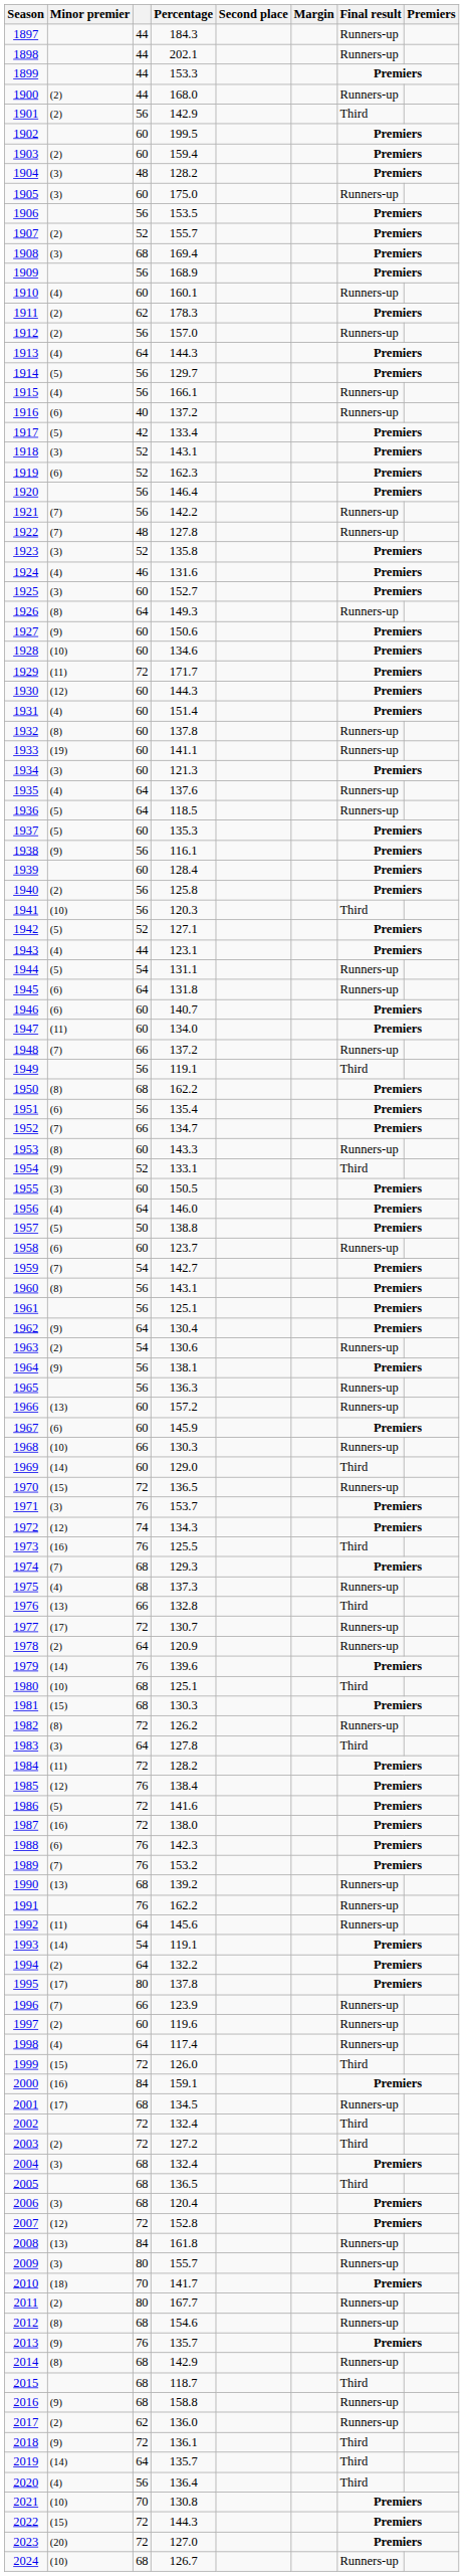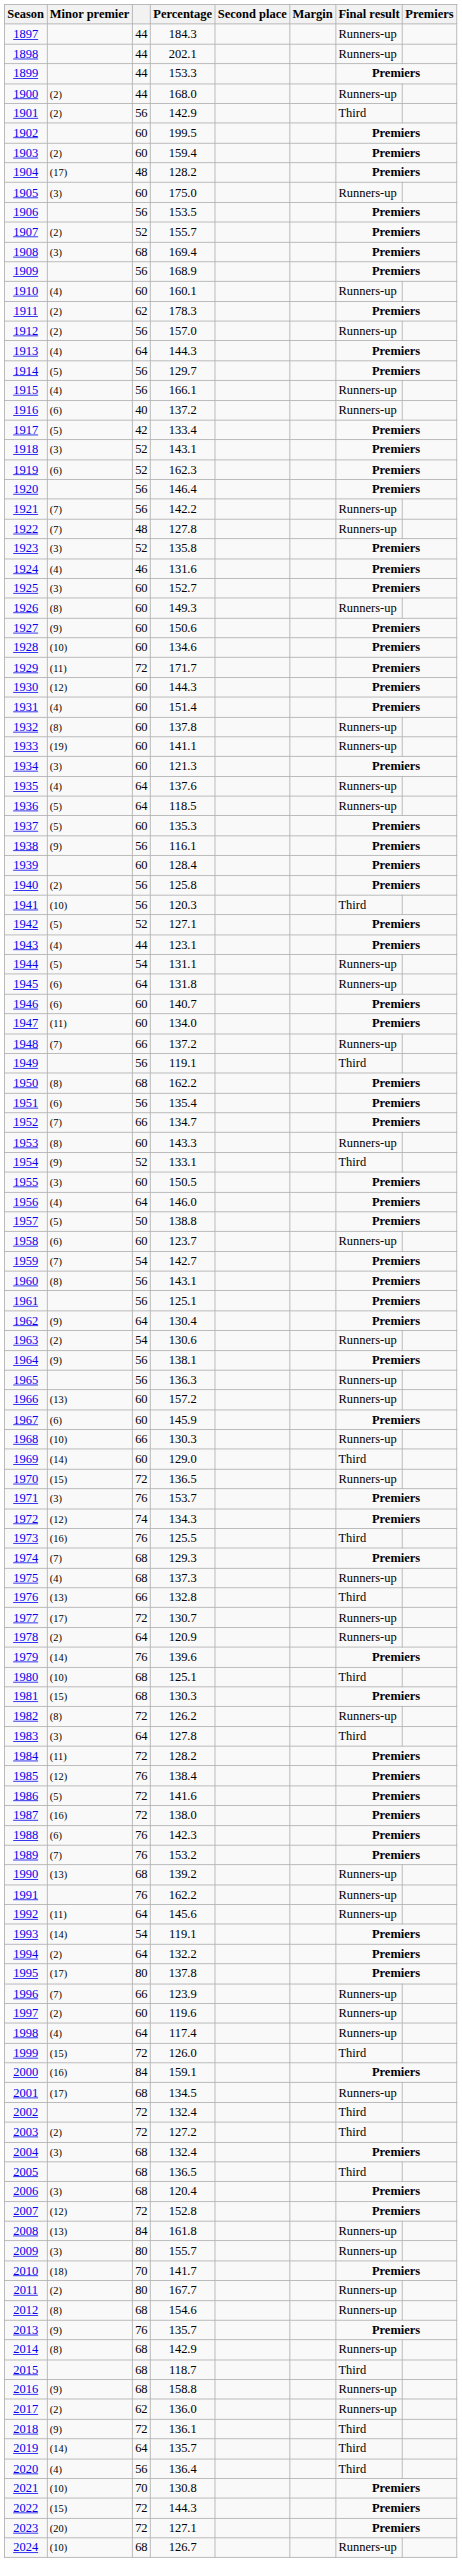1904 | Minor premier: (3) -> (17)
1926 | column 3: 64 -> 60
2023 | Percentage: 127.0 -> 127.1
